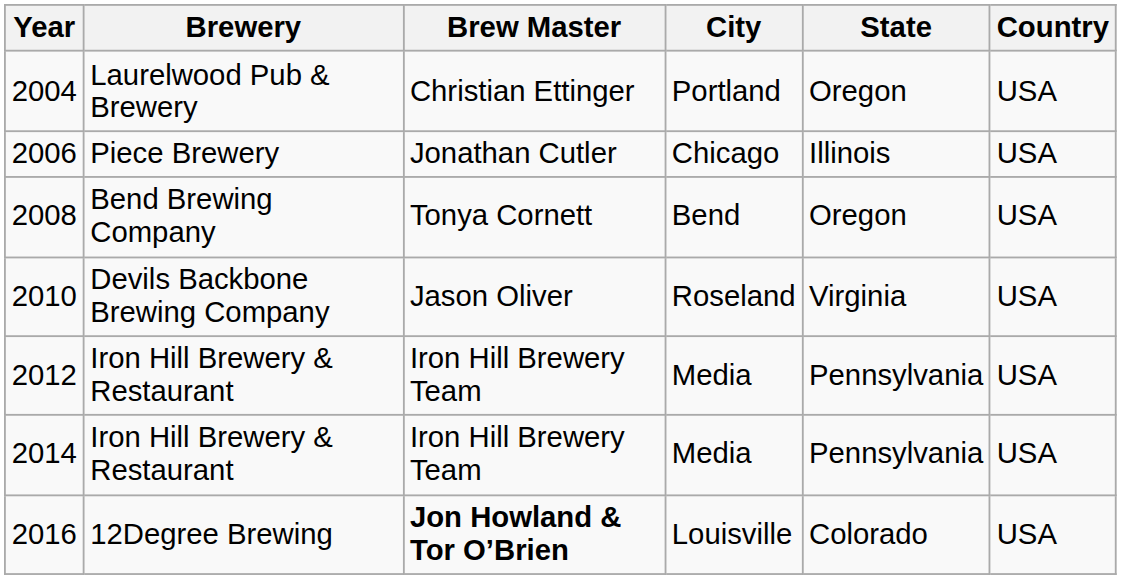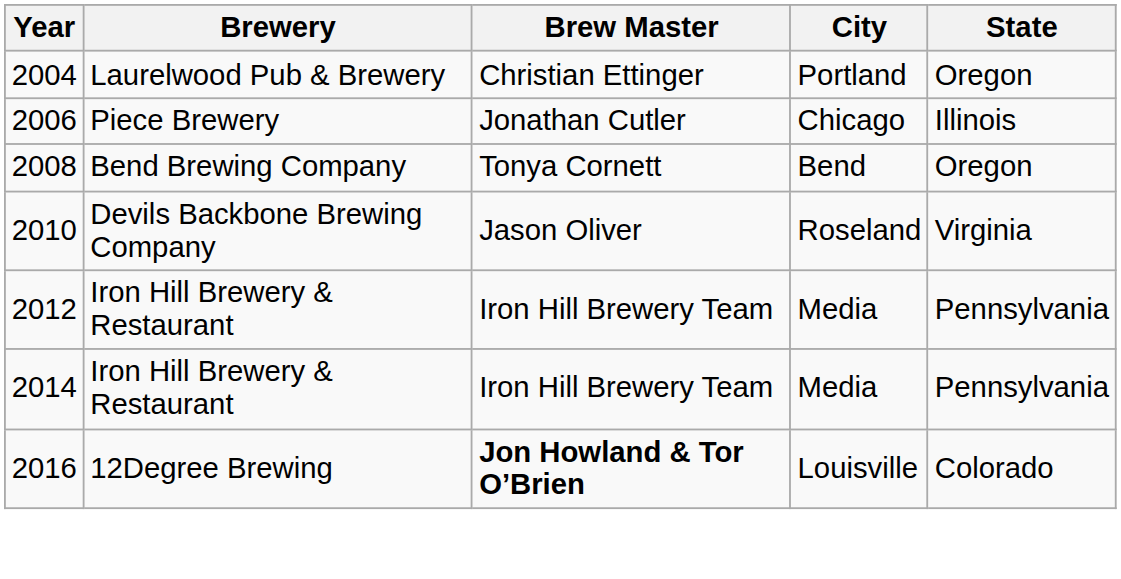- column: Country | USA | USA | USA | USA | USA | USA | USA
